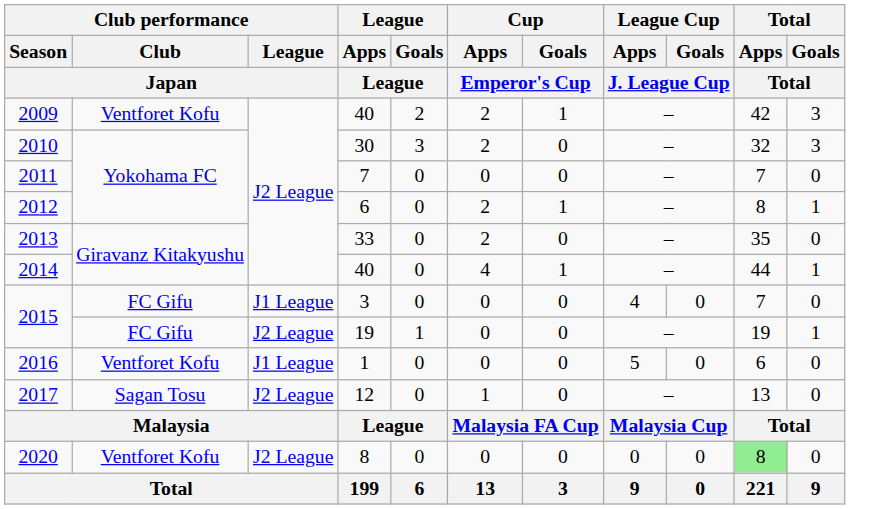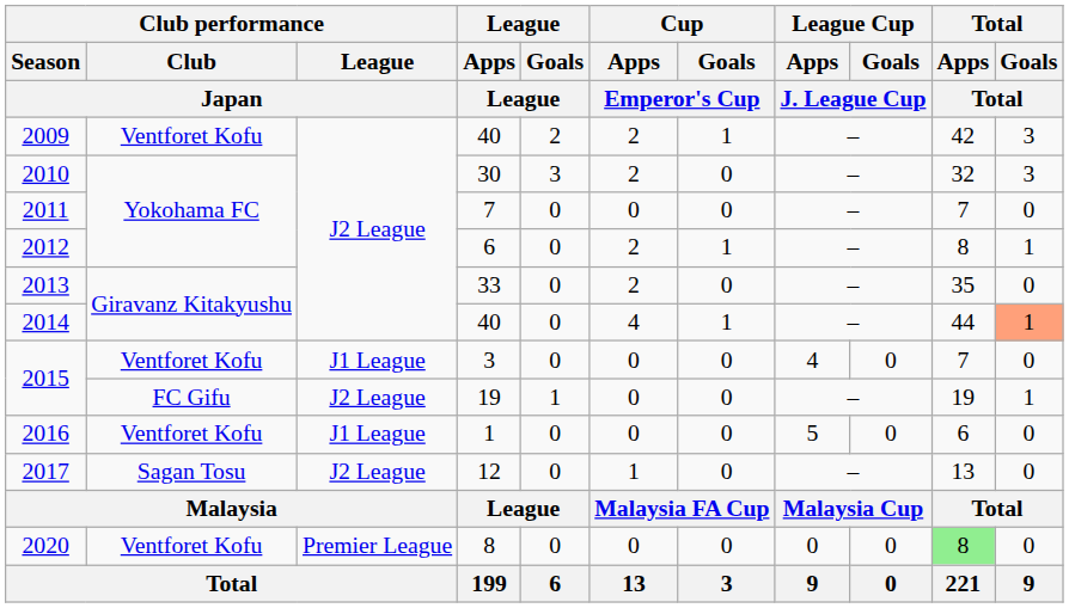2014 | Total / Goals / Total: no background -> lightsalmon background
2015 / 3 | Club performance / Club / Japan: FC Gifu -> Ventforet Kofu
2020 | Club performance / League / Japan: J2 League -> Premier League
